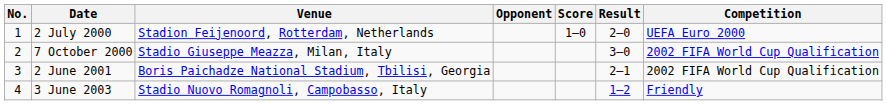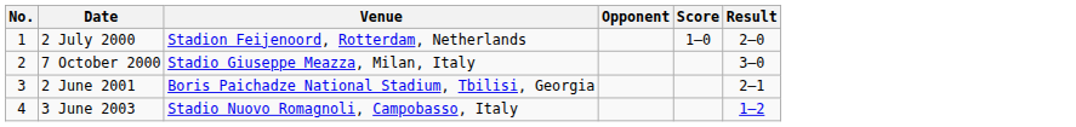- column: Competition | UEFA Euro 2000 | 2002 FIFA World Cup Qualification | 2002 FIFA World Cup Qualification | Friendly
